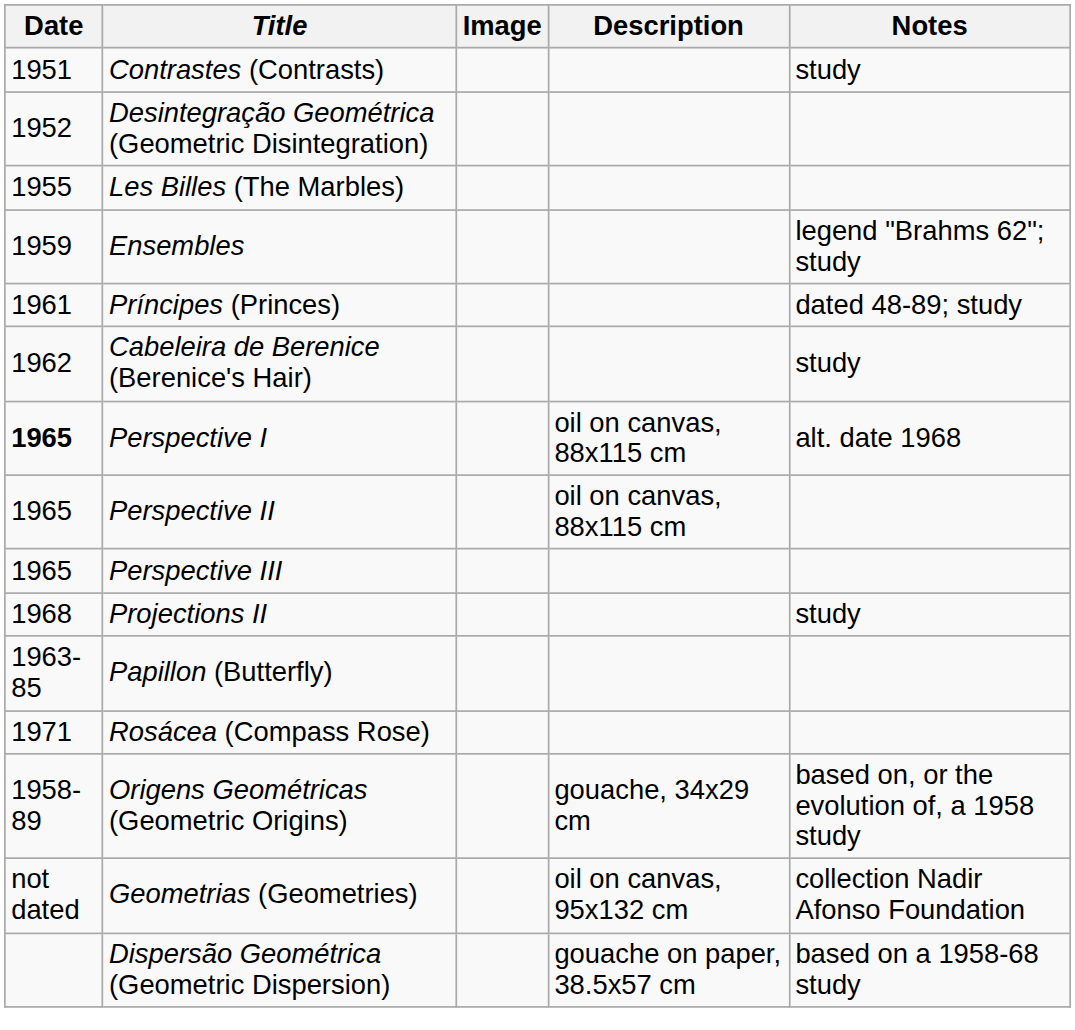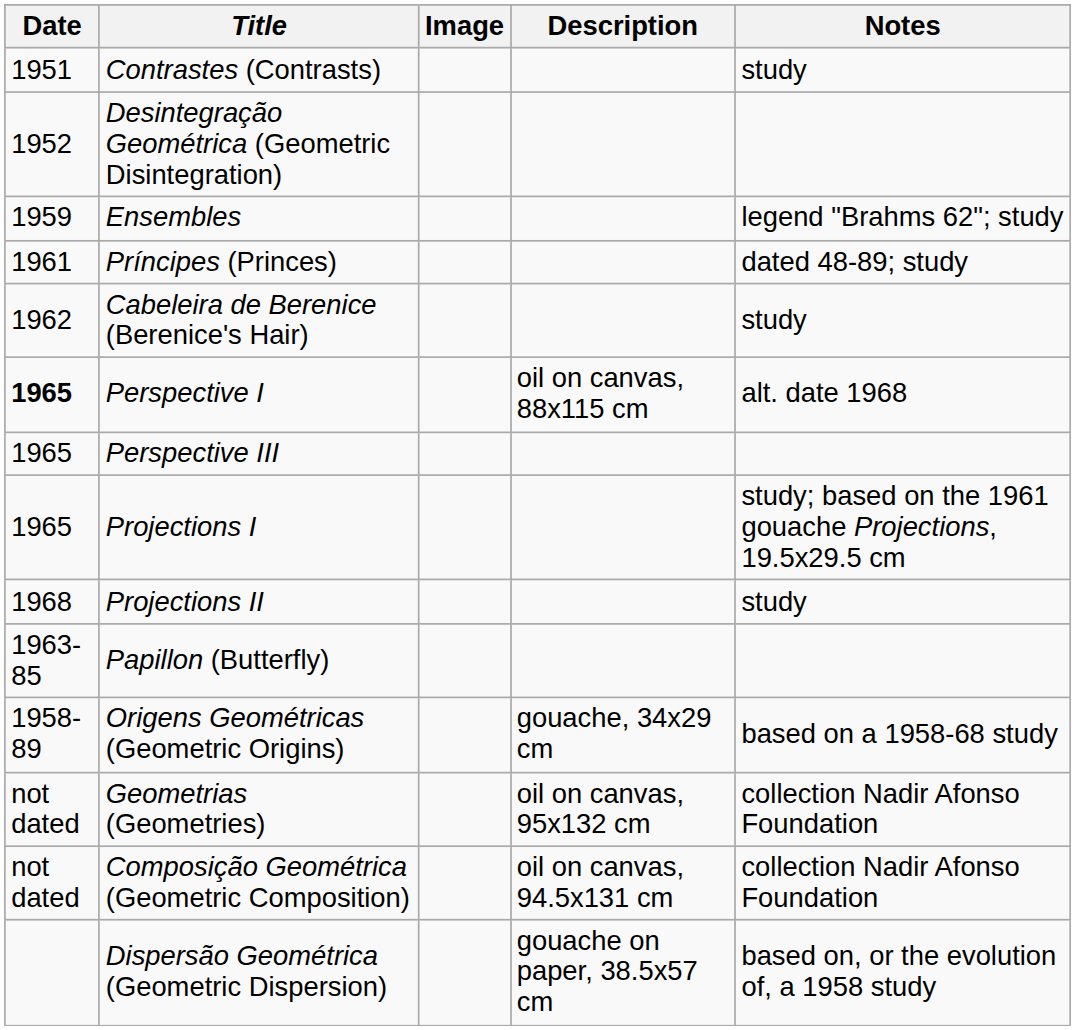- row: 1955 | Les Billes (The Marbles)
- row: 1965 | Perspective II | oil on canvas, 88x115 cm
+ row: 1965 | Projections I | study; based on the 1961 gouache Projections, 19.5x29.5 cm
- row: 1971 | Rosácea (Compass Rose)
Origens Geométricas (Geometric Origins) | Notes: based on, or the evolution of, a 1958 study -> based on a 1958-68 study
+ row: not dated | Composição Geométrica (Geometric Composition) | oil on canvas, 94.5x131 cm | collection Nadir Afonso Foundation
Dispersão Geométrica (Geometric Dispersion) | Notes: based on a 1958-68 study -> based on, or the evolution of, a 1958 study
